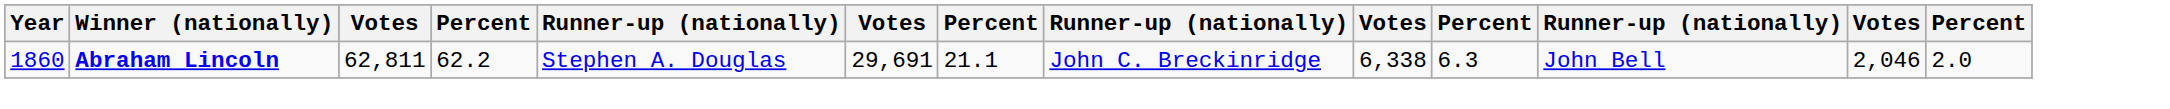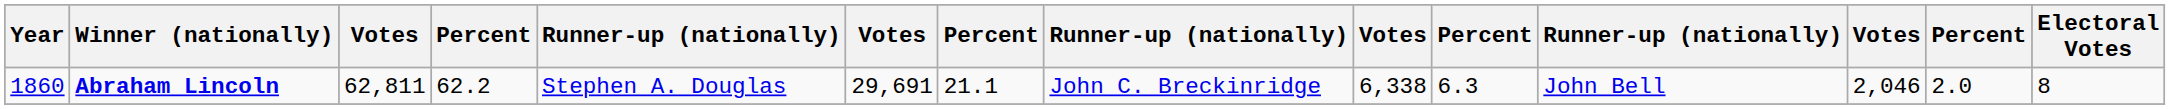+ column: Electoral Votes | 8
